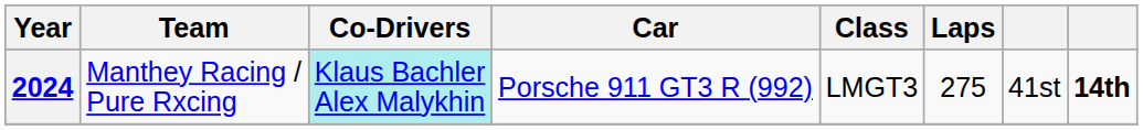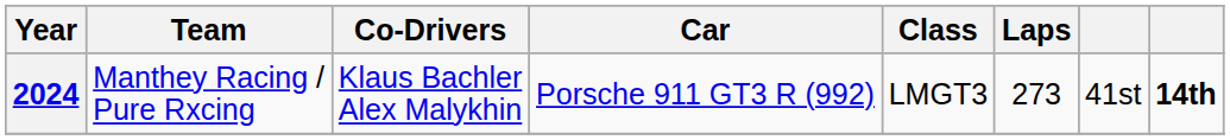2024 | Co-Drivers: paleturquoise background -> no background
2024 | Laps: 275 -> 273
